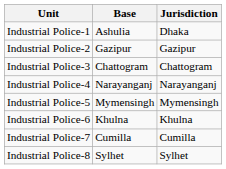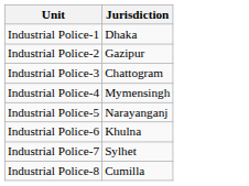- column: Base | Ashulia | Gazipur | Chattogram | Narayanganj | Mymensingh | Khulna | Cumilla | Sylhet
Industrial Police-4 | Jurisdiction: Narayanganj -> Mymensingh
Industrial Police-5 | Jurisdiction: Mymensingh -> Narayanganj
Industrial Police-7 | Jurisdiction: Cumilla -> Sylhet
Industrial Police-8 | Jurisdiction: Sylhet -> Cumilla
